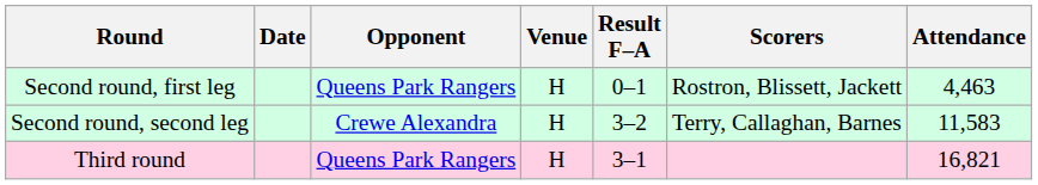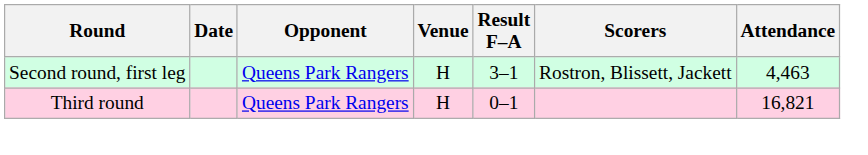Second round, first leg | Result F–A: 0–1 -> 3–1
- row: Second round, second leg | Crewe Alexandra | H | 3–2 | Terry, Callaghan, Barnes | 11,583
Third round | Result F–A: 3–1 -> 0–1
